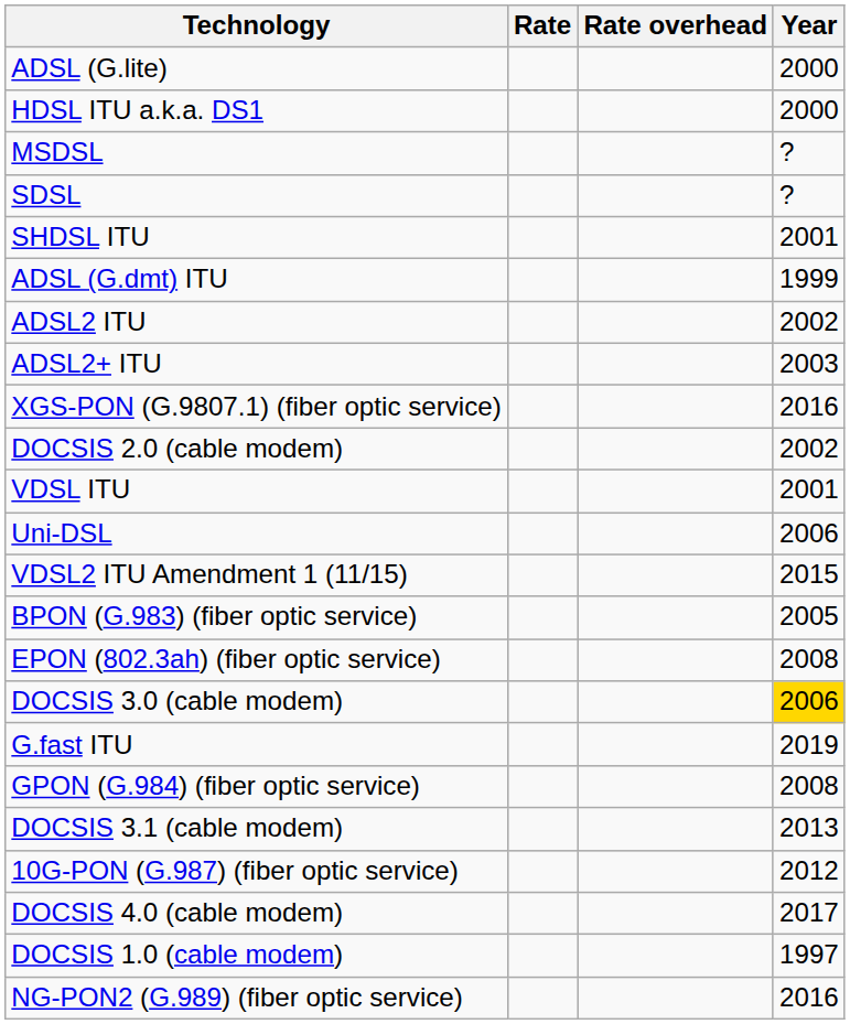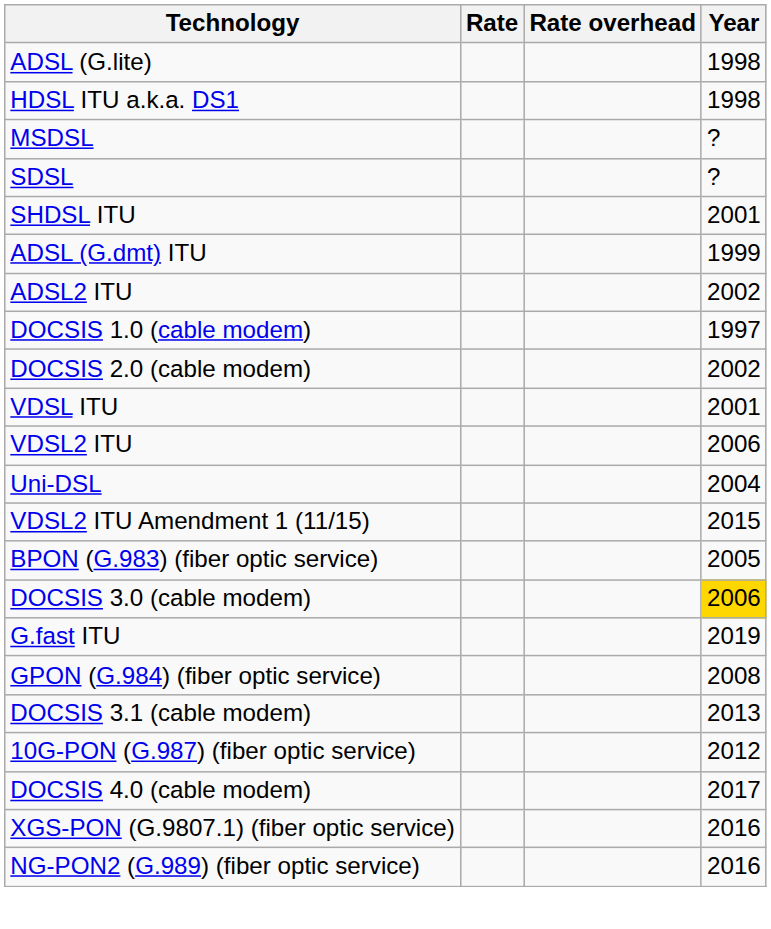ADSL (G.lite) | Year: 2000 -> 1998
HDSL ITU a.k.a. DS1 | Year: 2000 -> 1998
- row: ADSL2+ ITU | 2003
rows swapped: DOCSIS 1.0 (cable modem) <-> XGS-PON (G.9807.1) (fiber optic service)
+ row: VDSL2 ITU | 2006
Uni-DSL | Year: 2006 -> 2004
- row: EPON (802.3ah) (fiber optic service) | 2008
